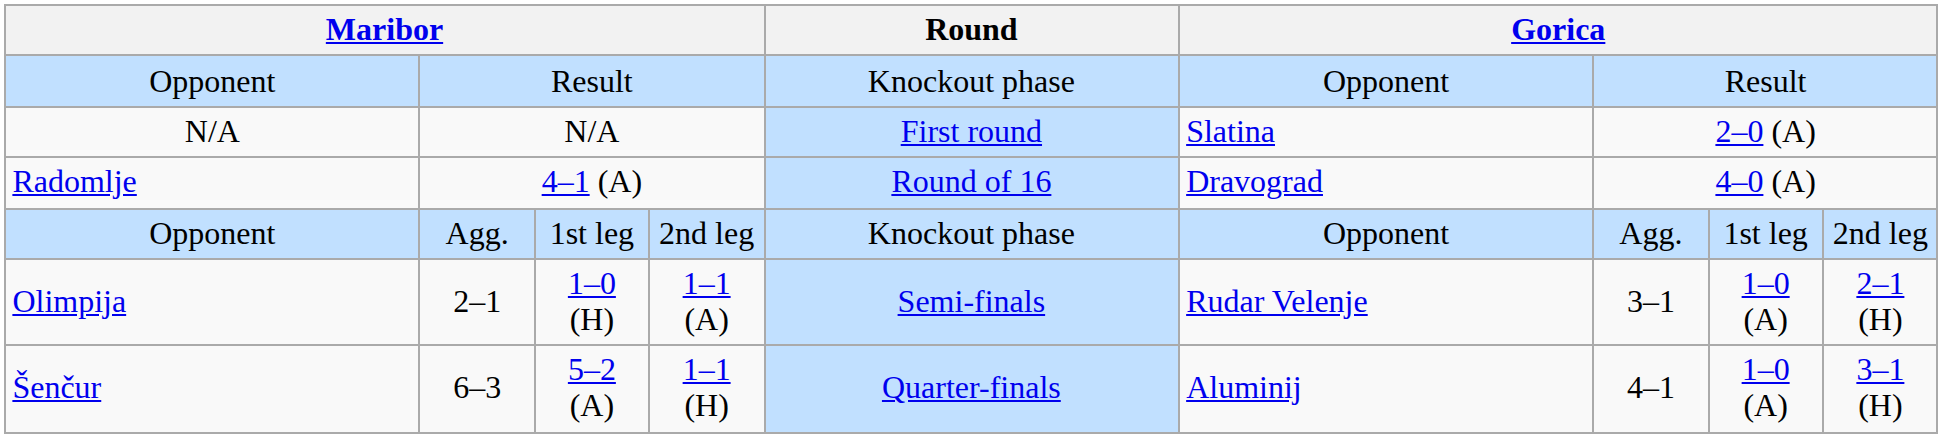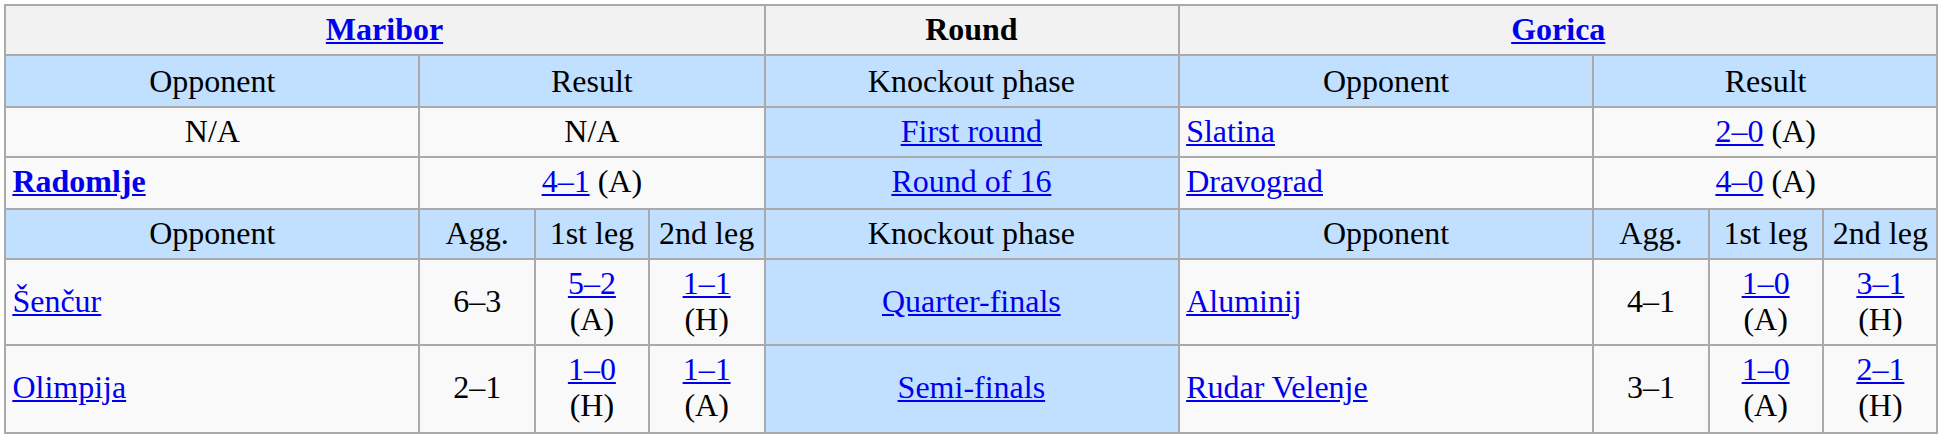4–1 (A) | column 1: normal -> bold
rows swapped: 6–3 <-> 2–1
